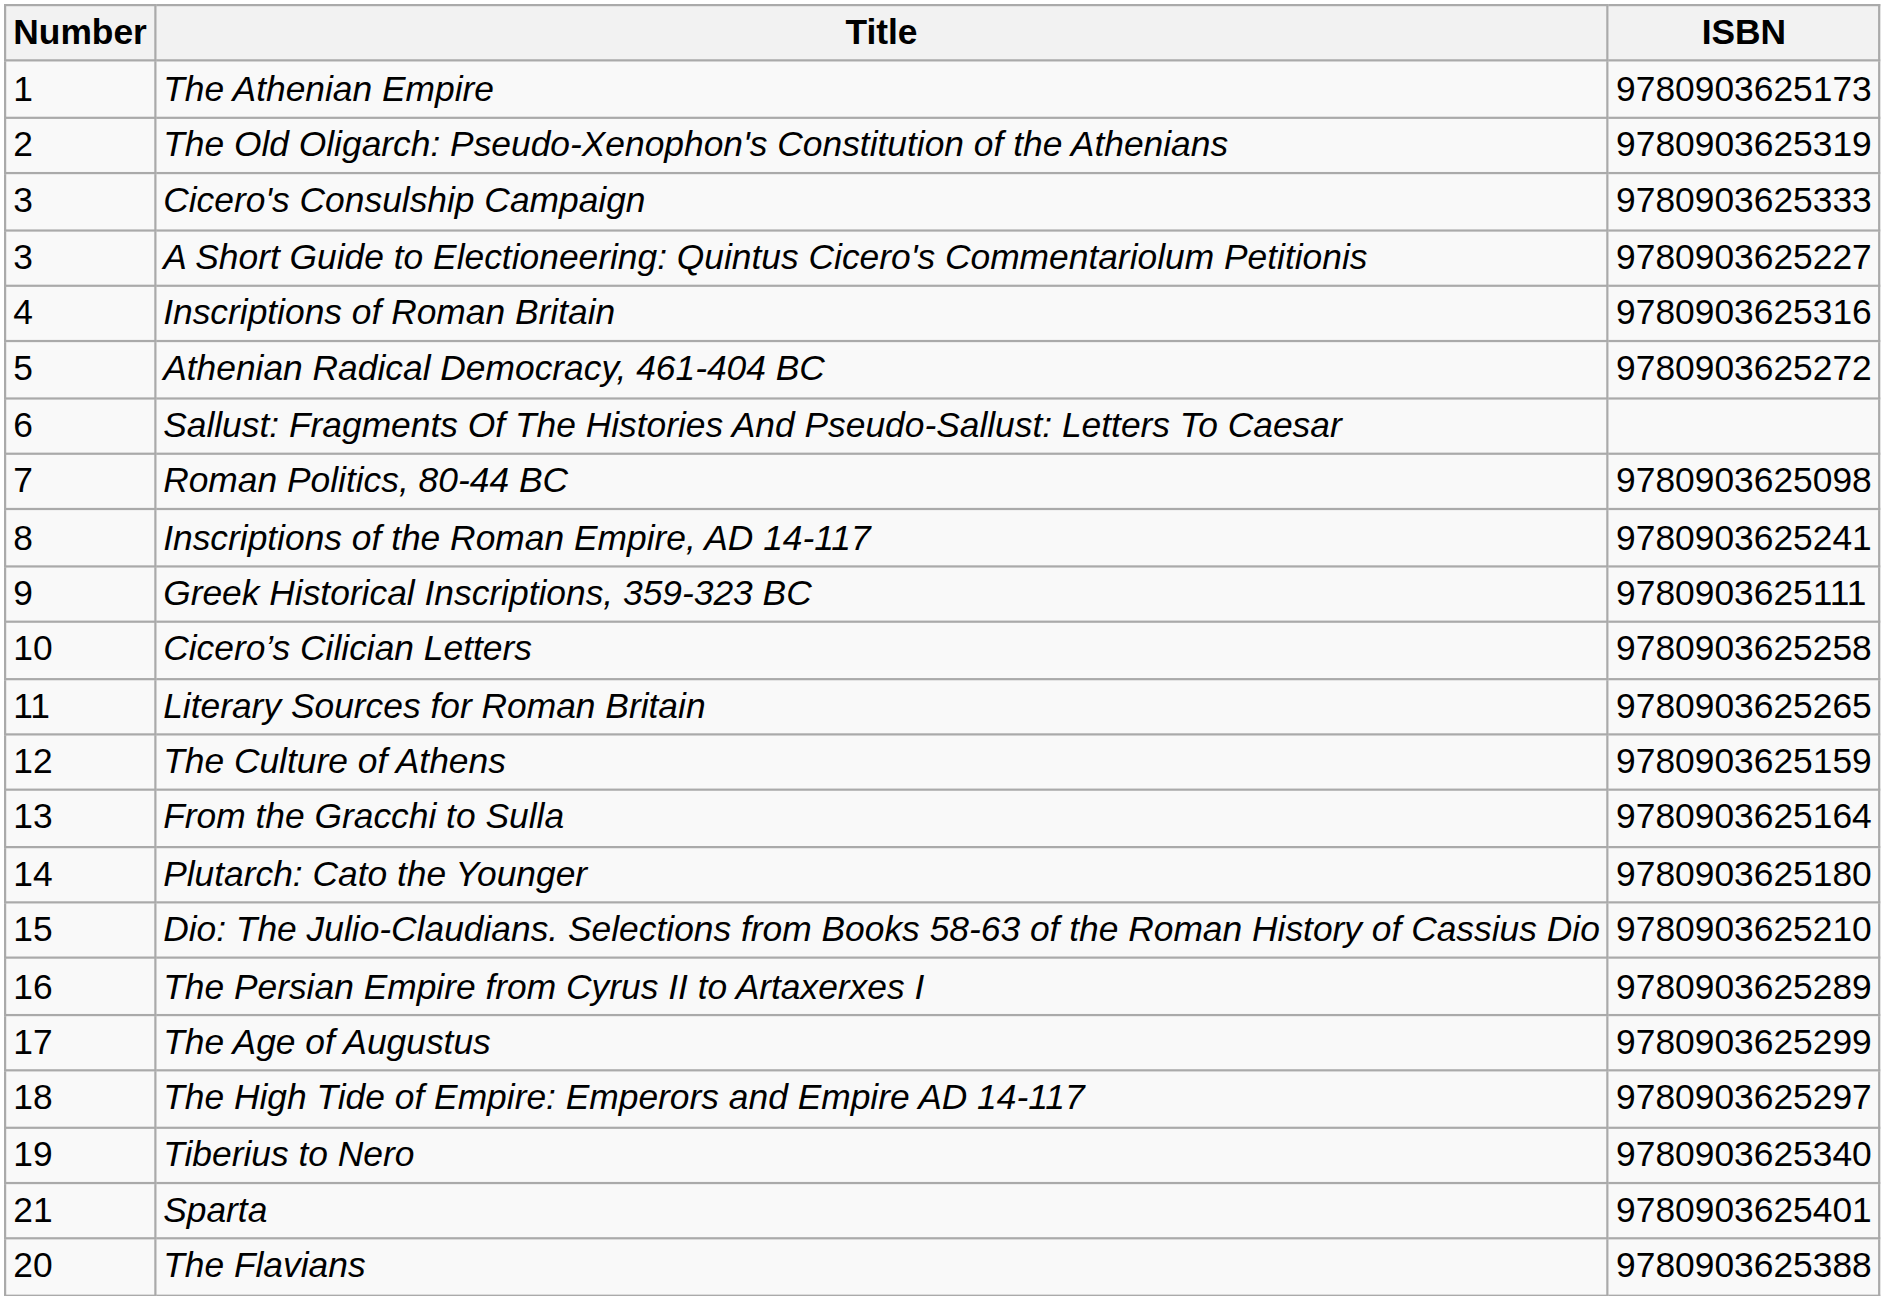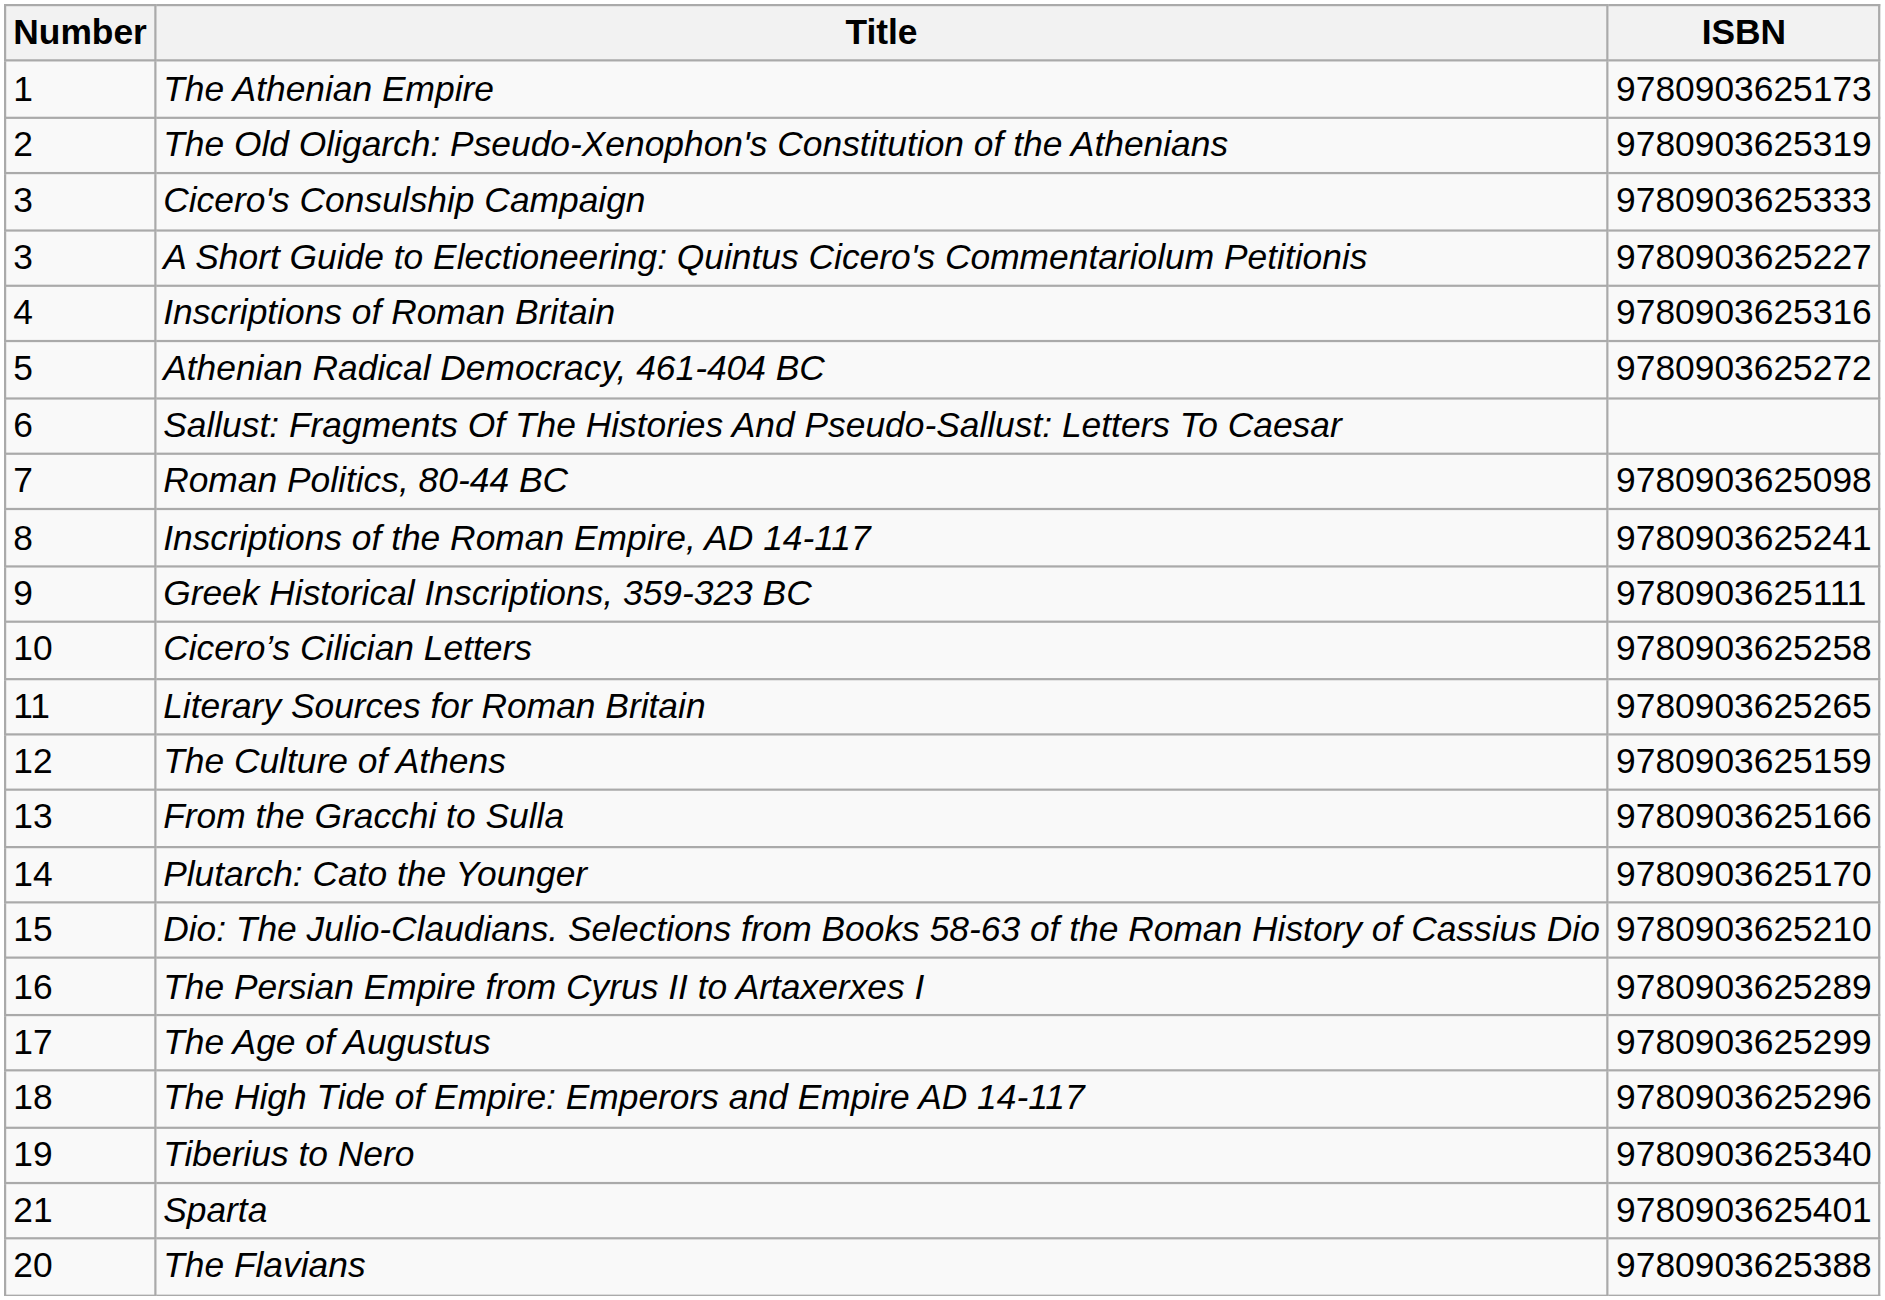From the Gracchi to Sulla | ISBN: 9780903625164 -> 9780903625166
Plutarch: Cato the Younger | ISBN: 9780903625180 -> 9780903625170
The High Tide of Empire: Emperors and Empire AD 14-117 | ISBN: 9780903625297 -> 9780903625296
